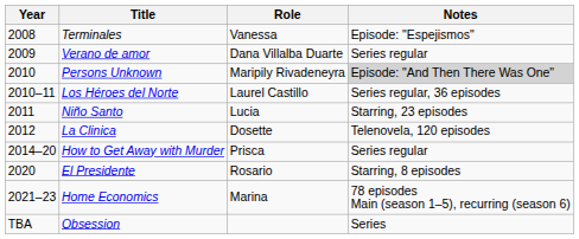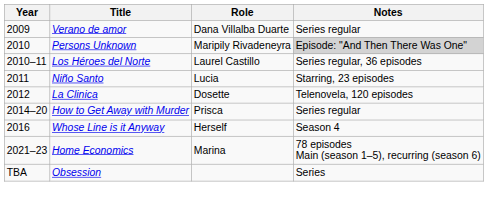- row: 2008 | Terminales | Vanessa | Episode: "Espejismos"
+ row: 2016 | Whose Line is it Anyway | Herself | Season 4
- row: 2020 | El Presidente | Rosario | Starring, 8 episodes
